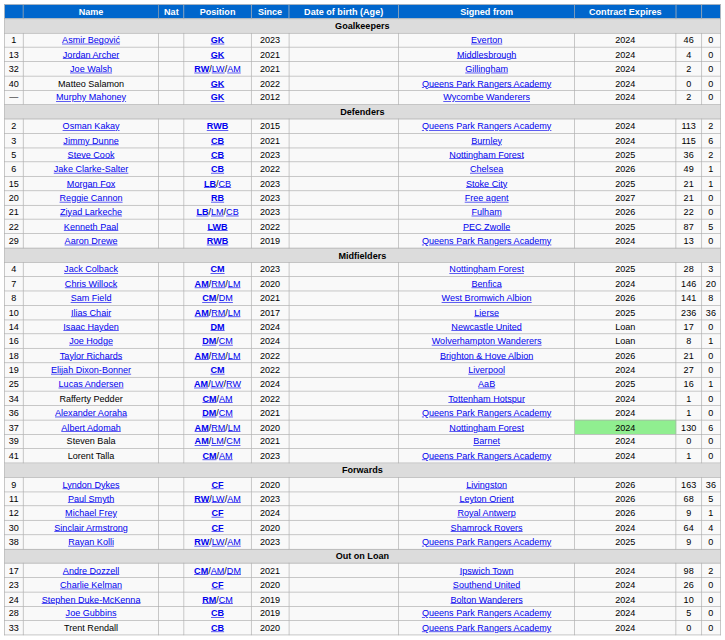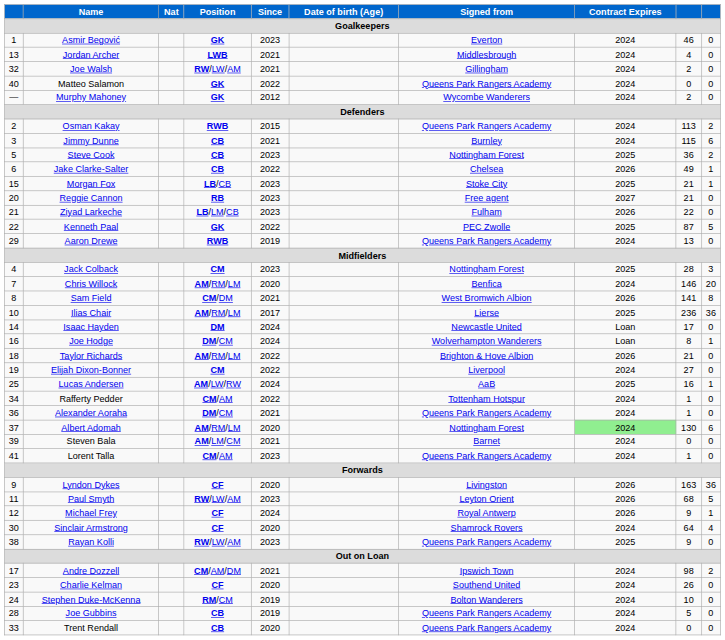Jordan Archer | Position: GK -> LWB
Kenneth Paal | Position: LWB -> GK
